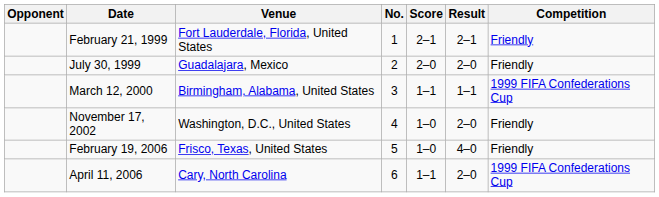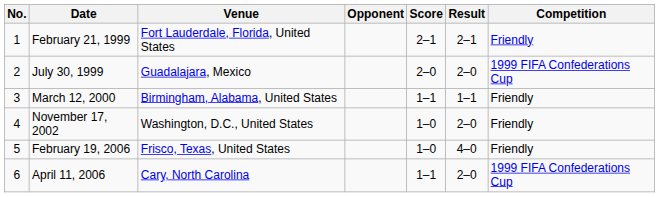columns swapped: No. <-> Opponent
July 30, 1999 | Competition: Friendly -> 1999 FIFA Confederations Cup
March 12, 2000 | Competition: 1999 FIFA Confederations Cup -> Friendly
